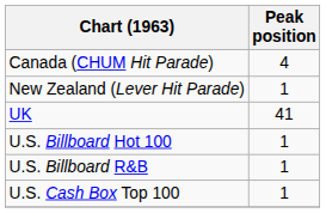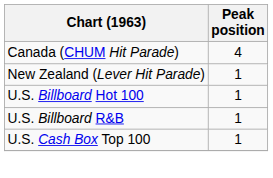- row: UK | 41
